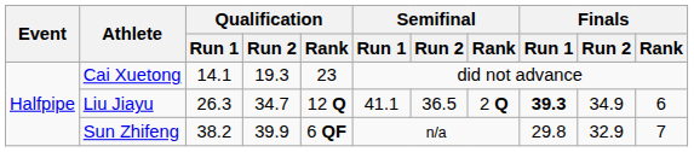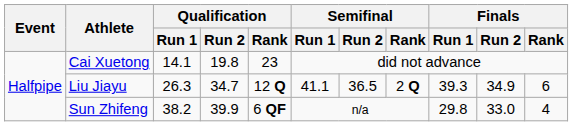Cai Xuetong | Qualification / Run 2: 19.3 -> 19.8
Liu Jiayu | Finals / Run 1: bold -> normal
Sun Zhifeng | Finals / Run 2: 32.9 -> 33.0
Sun Zhifeng | Finals / Rank: 7 -> 4
